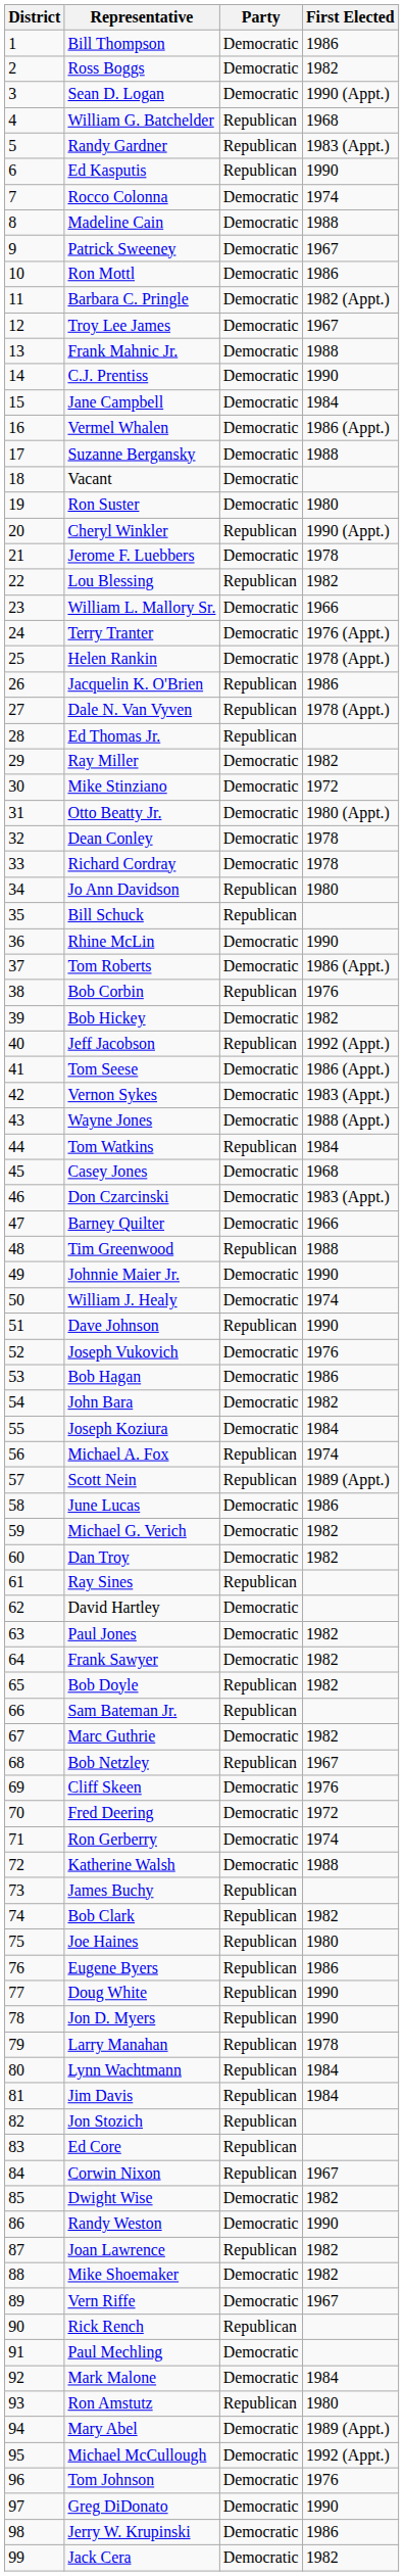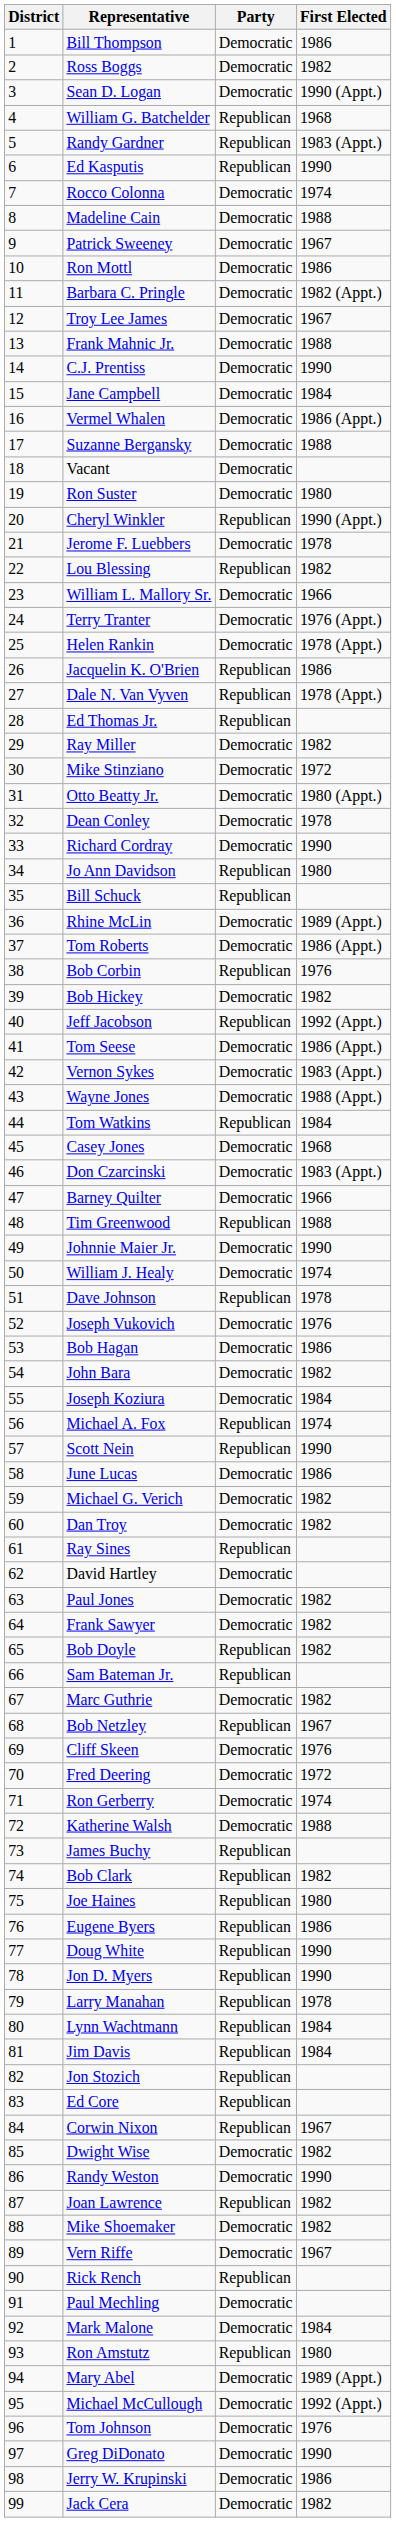Richard Cordray | First Elected: 1978 -> 1990
Rhine McLin | First Elected: 1990 -> 1989 (Appt.)
Dave Johnson | First Elected: 1990 -> 1978
Scott Nein | First Elected: 1989 (Appt.) -> 1990
